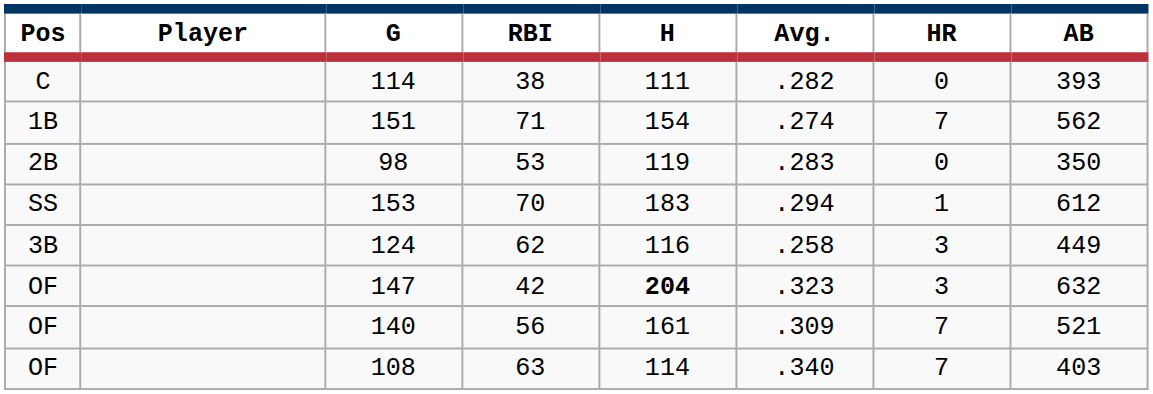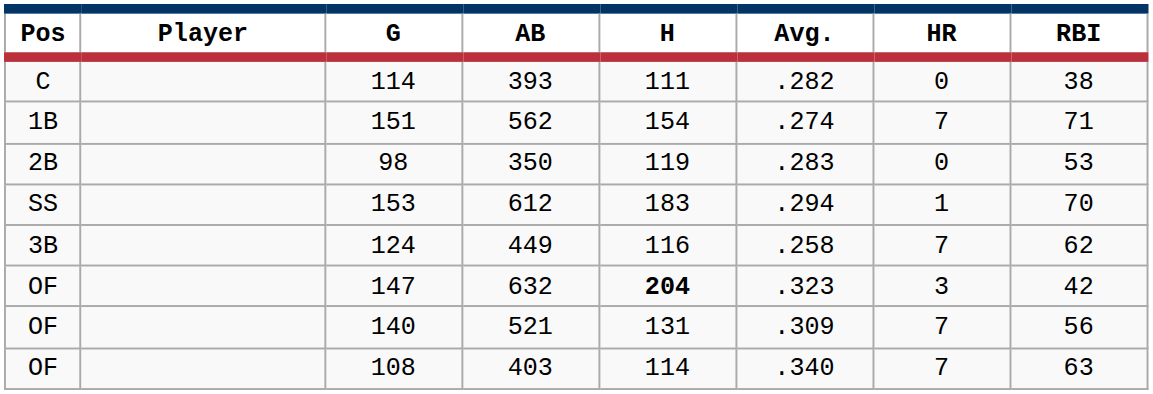columns swapped: AB <-> RBI
124 | HR: 3 -> 7
140 | H: 161 -> 131
